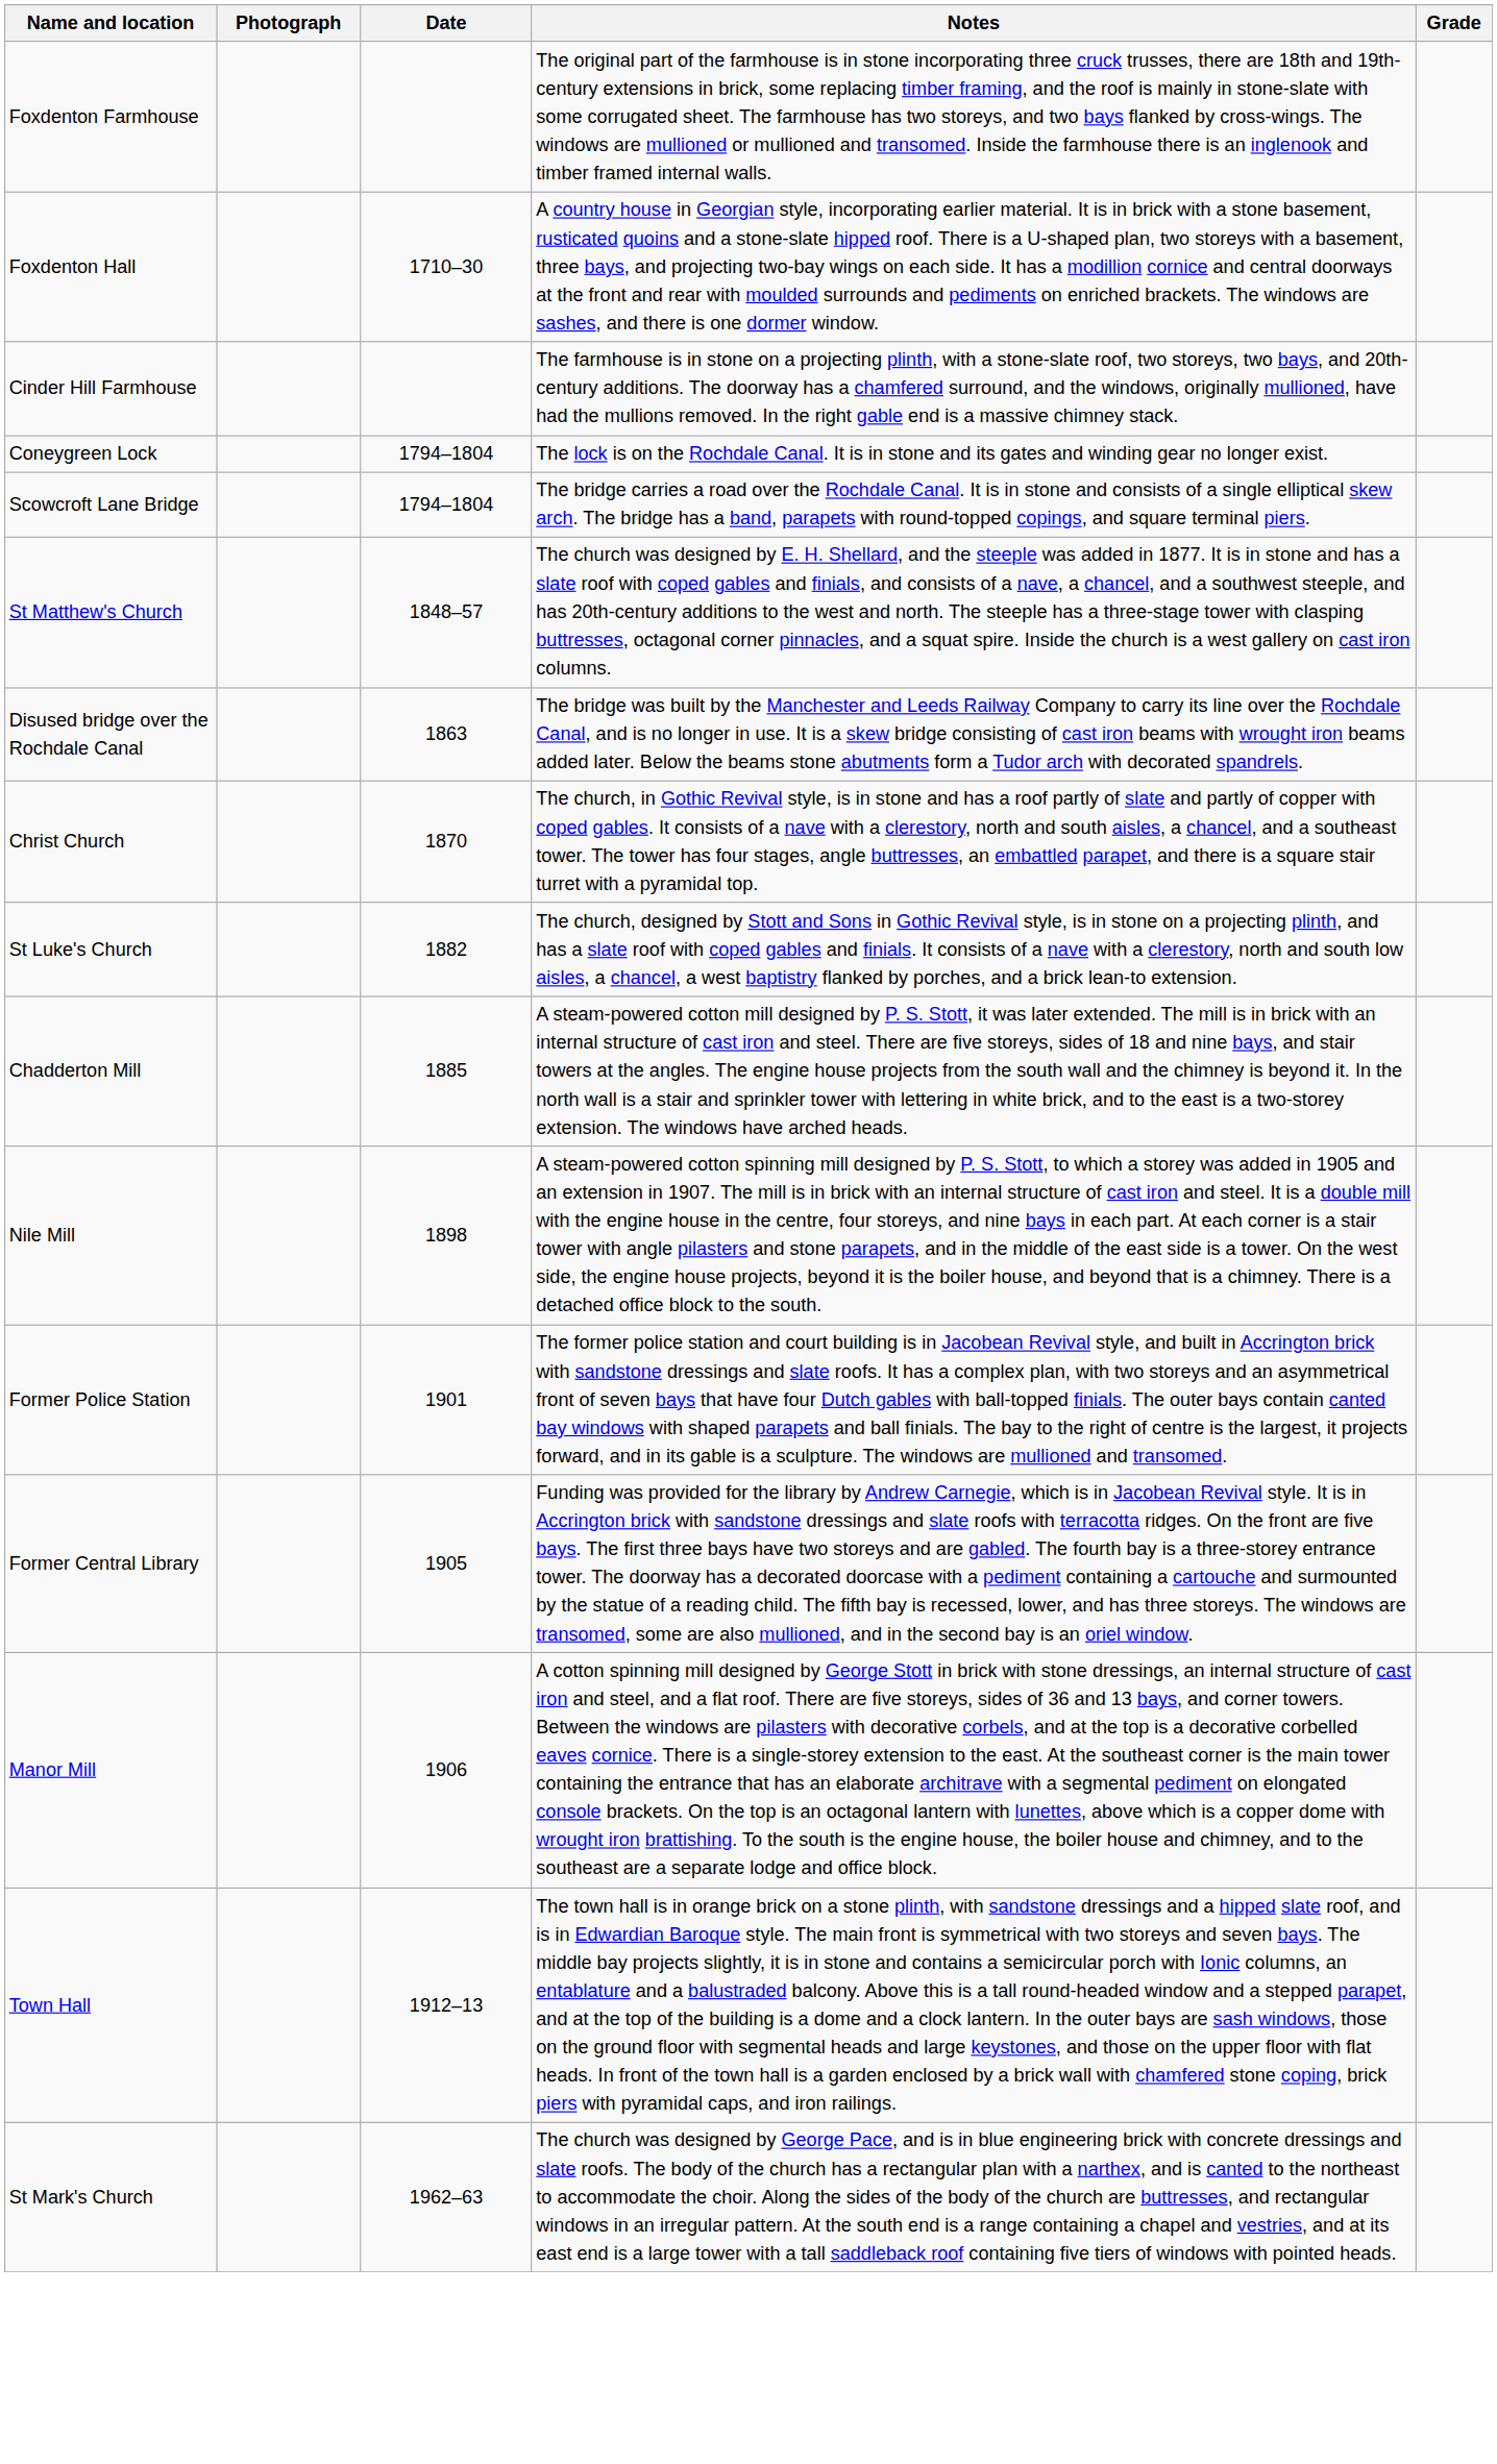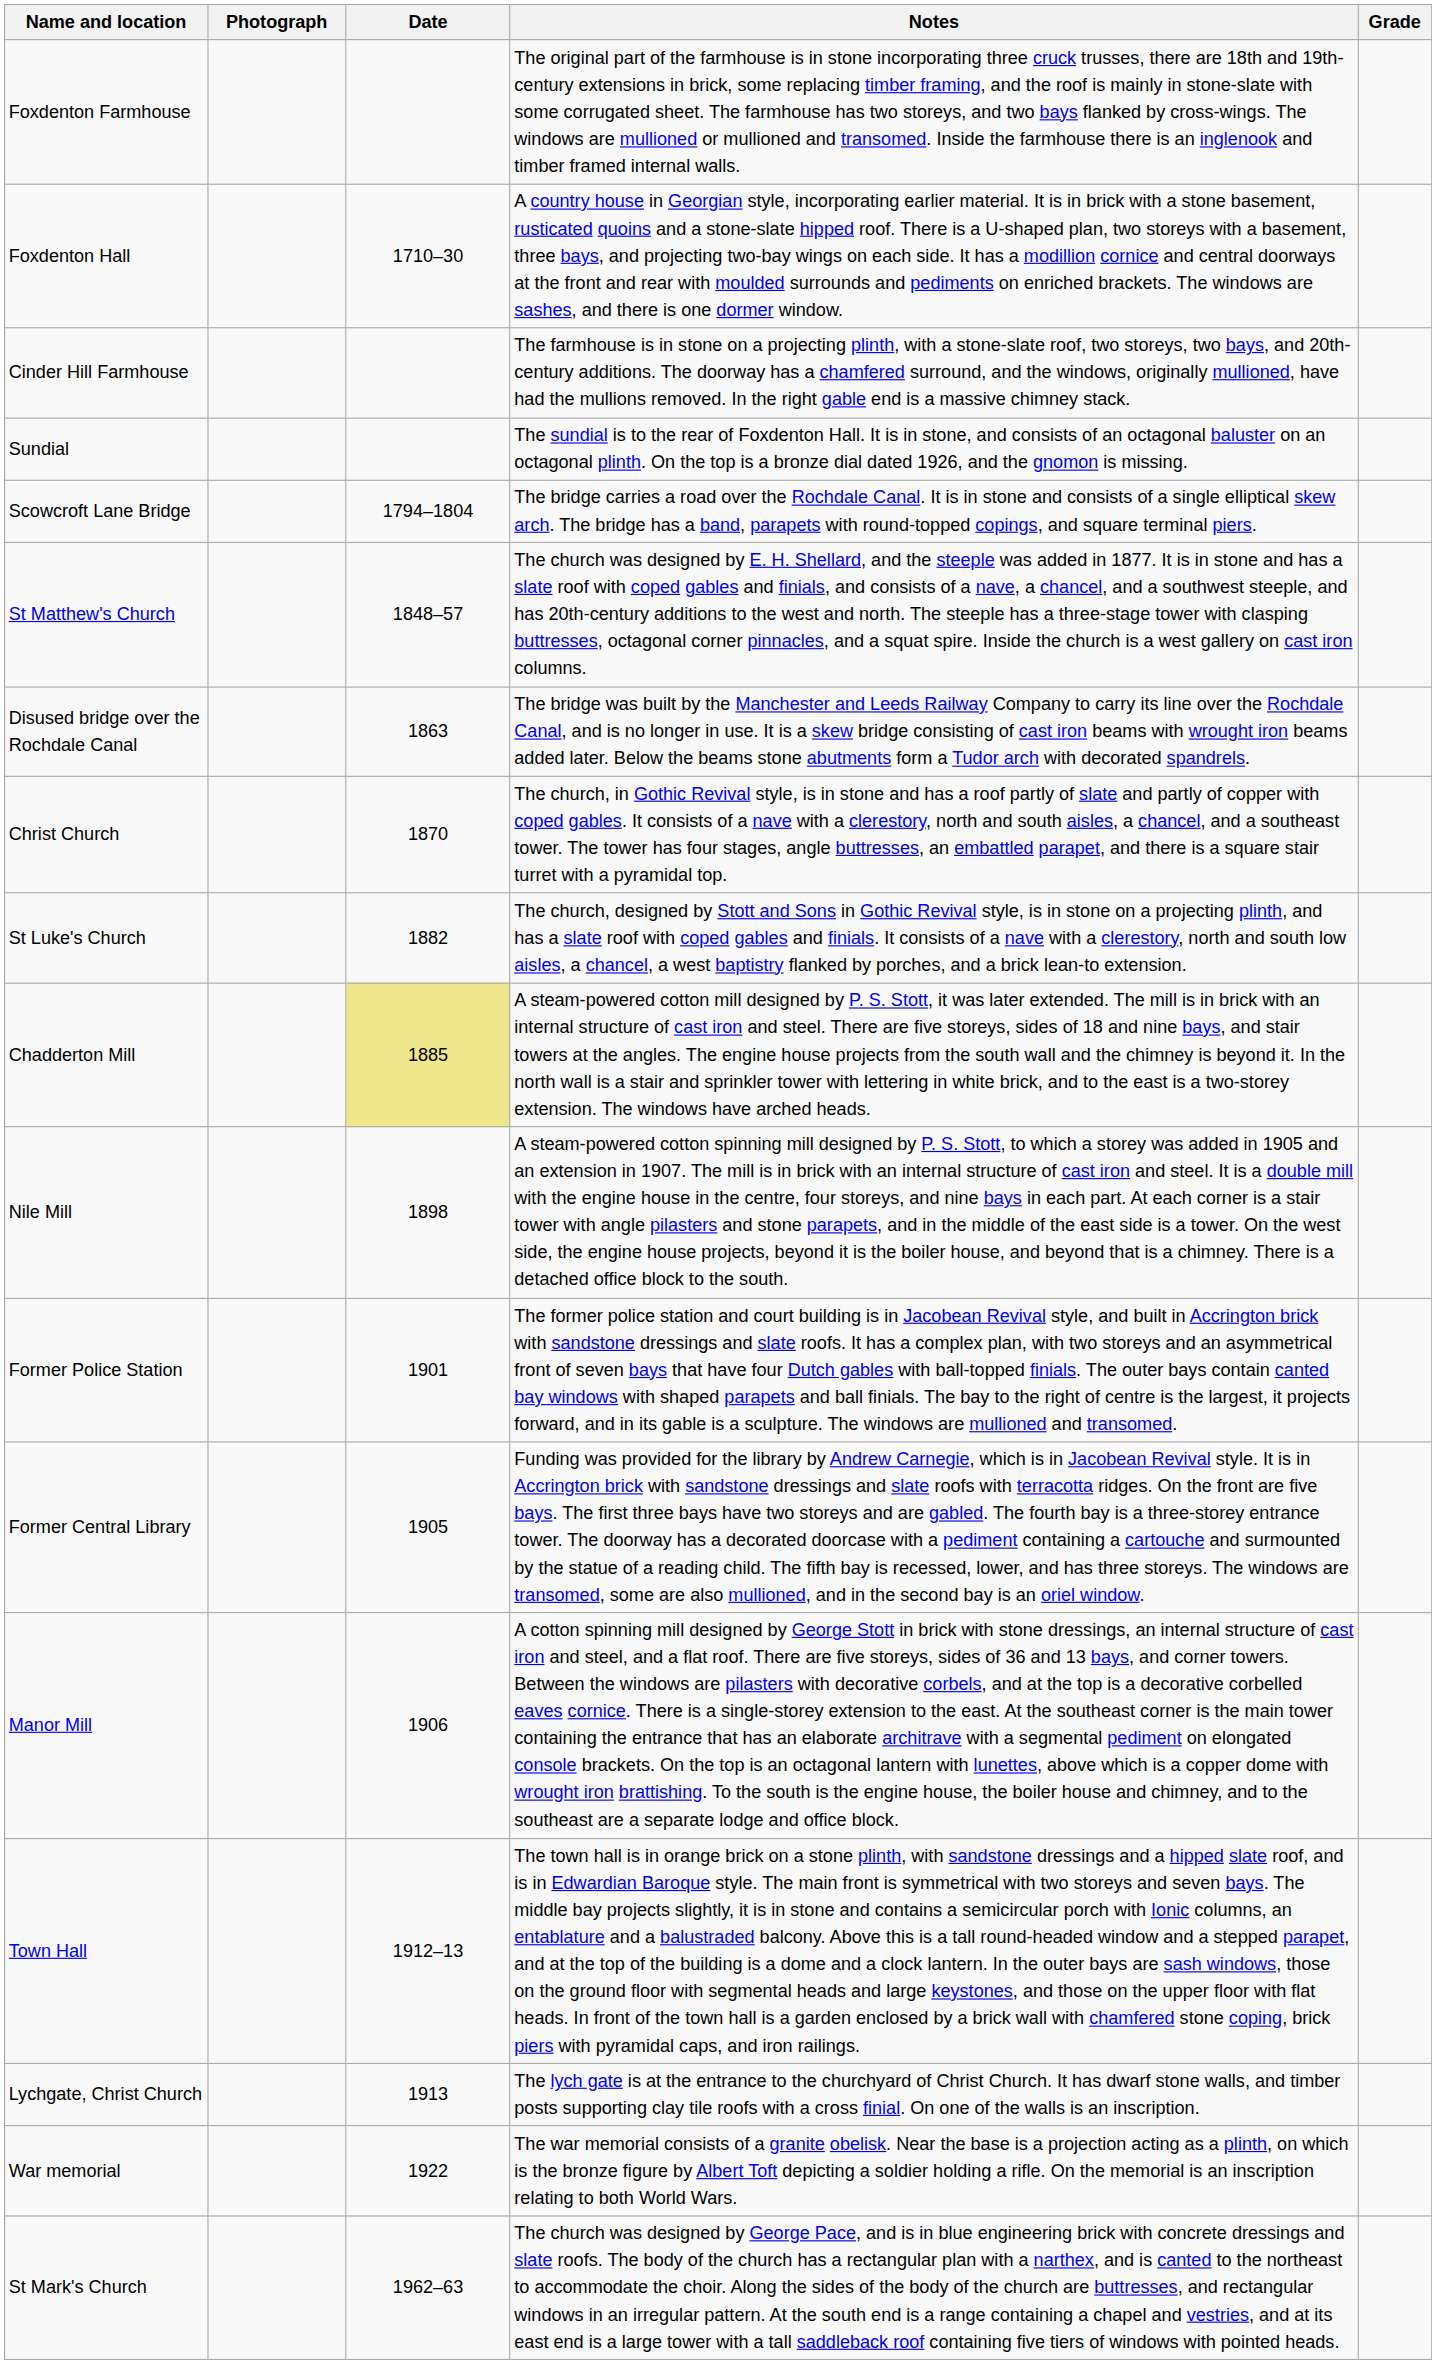+ row: Sundial | The sundial is to the rear of Foxdenton Hall. It is in stone, and consists of an octagonal baluster on an octagonal plinth. On the top is a bronze dial dated 1926, and the gnomon is missing.
- row: Coneygreen Lock | 1794–1804 | The lock is on the Rochdale Canal. It is in stone and its gates and winding gear no longer exist.
Chadderton Mill | Date: no background -> khaki background
+ row: Lychgate, Christ Church | 1913 | The lych gate is at the entrance to the churchyard of Christ Church. It has dwarf stone walls, and timber posts supporting clay tile roofs with a cross finial. On one of the walls is an inscription.
+ row: War memorial | 1922 | The war memorial consists of a granite obelisk. Near the base is a projection acting as a plinth, on which is the bronze figure by Albert Toft depicting a soldier holding a rifle. On the memorial is an inscription relating to both World Wars.
